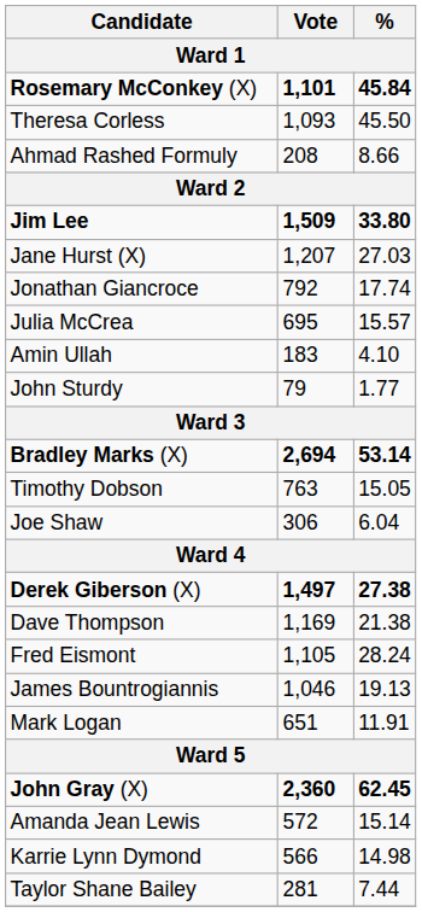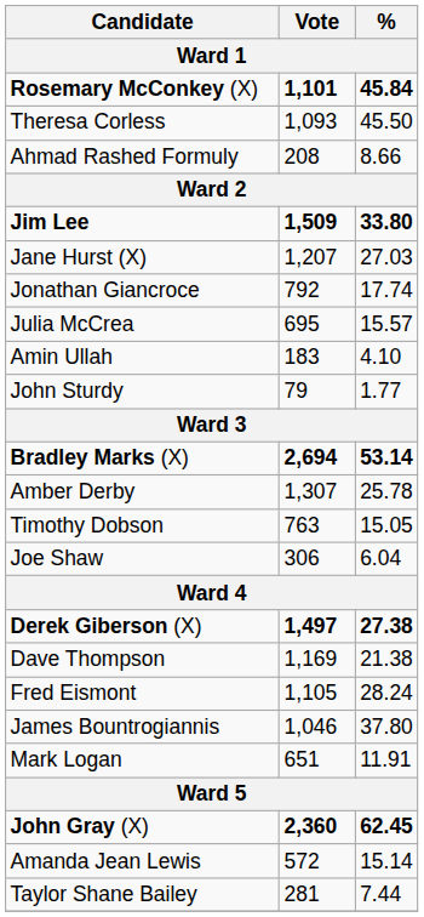+ row: Amber Derby | 1,307 | 25.78
James Bountrogiannis | %: 19.13 -> 37.80
- row: Karrie Lynn Dymond | 566 | 14.98
